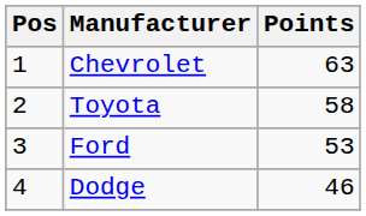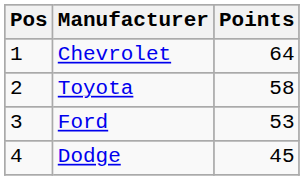Chevrolet | Points: 63 -> 64
Dodge | Points: 46 -> 45
